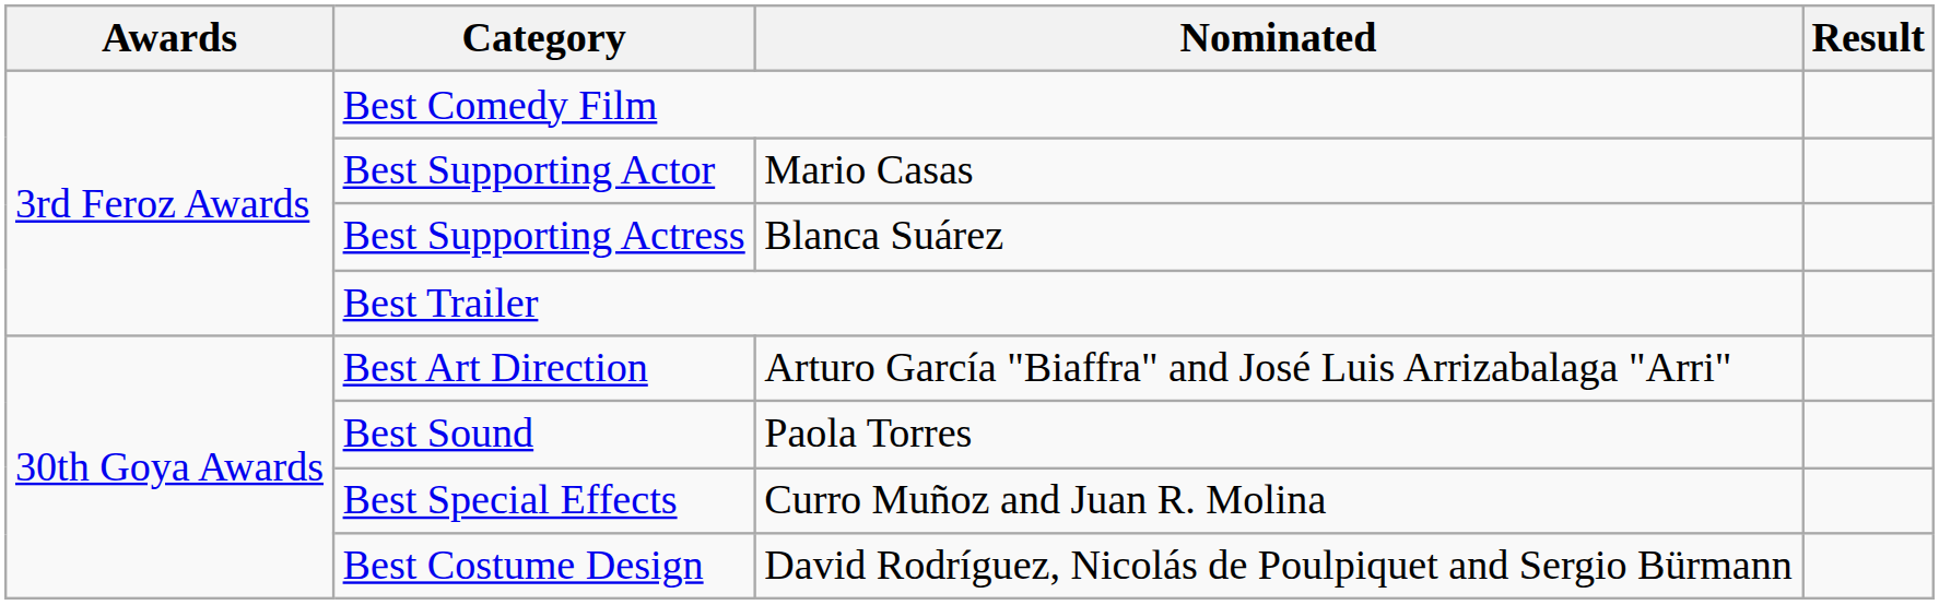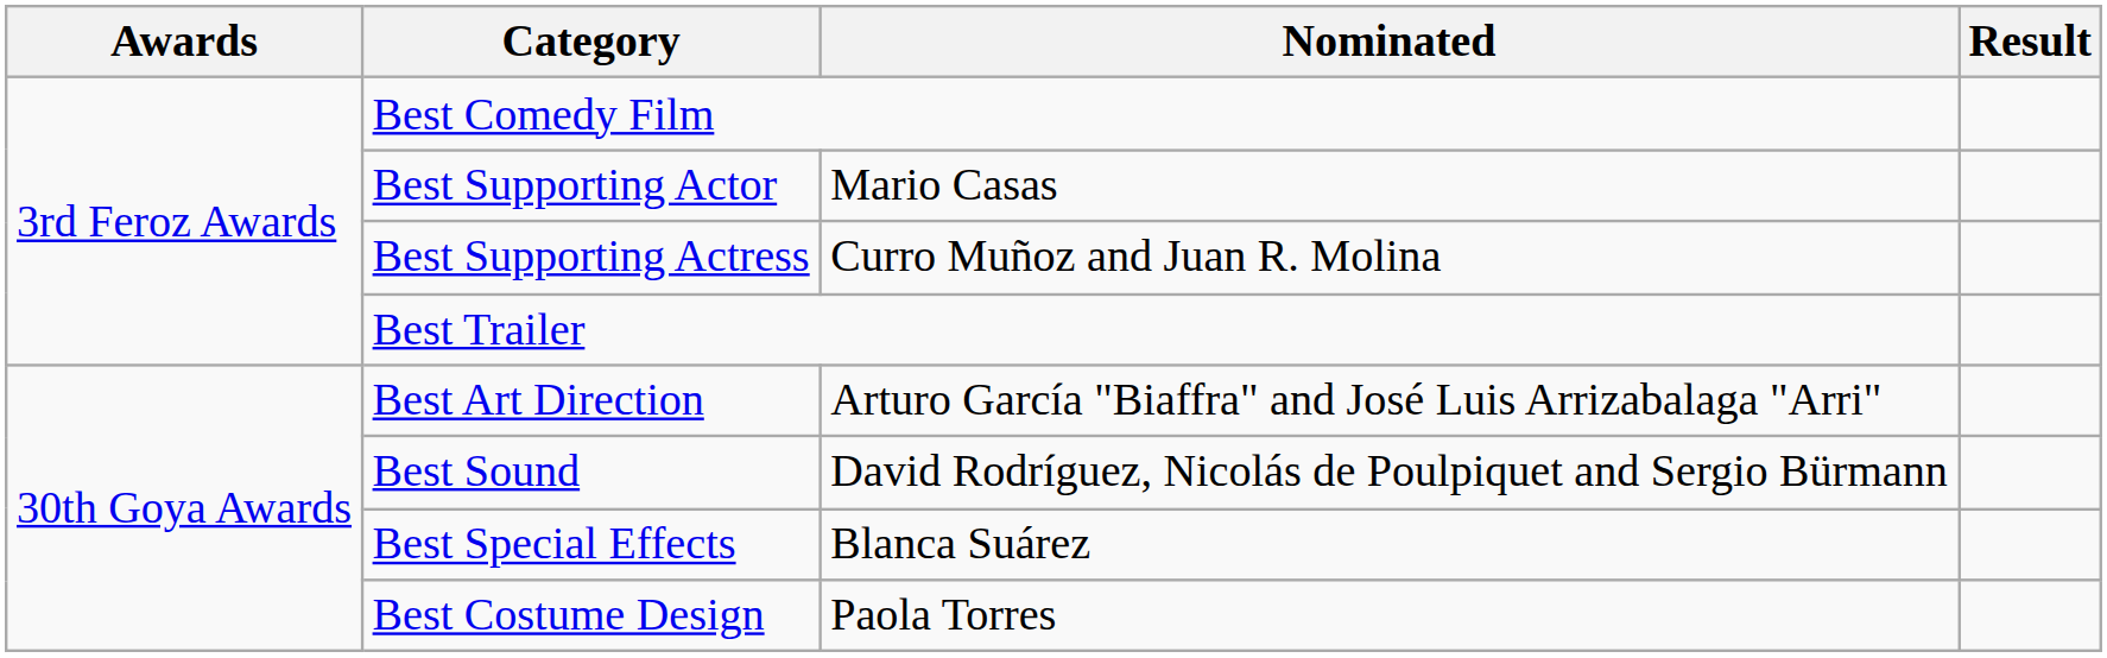Best Supporting Actress | Nominated: Blanca Suárez -> Curro Muñoz and Juan R. Molina
Best Sound | Nominated: Paola Torres -> David Rodríguez, Nicolás de Poulpiquet and Sergio Bürmann
Best Special Effects | Nominated: Curro Muñoz and Juan R. Molina -> Blanca Suárez
Best Costume Design | Nominated: David Rodríguez, Nicolás de Poulpiquet and Sergio Bürmann -> Paola Torres
